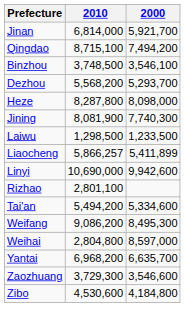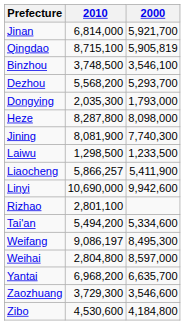Qingdao | 2000: 7,494,200 -> 5,905,819
+ row: Dongying | 2,035,300 | 1,793,000
Liaocheng | 2000: 5,411,899 -> 5,411,900
Weifang | 2010: 9,086,200 -> 9,086,197
